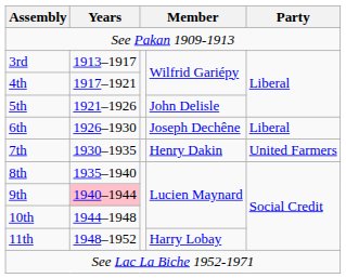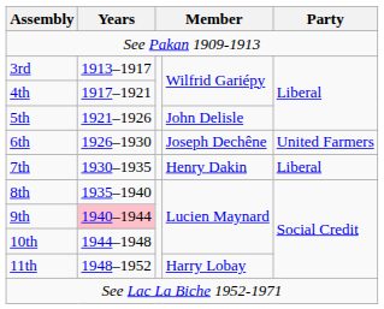6th | Party: Liberal -> United Farmers
7th | Party: United Farmers -> Liberal
